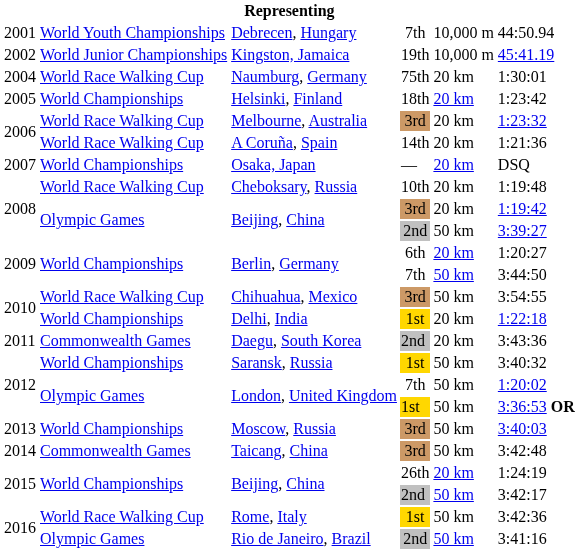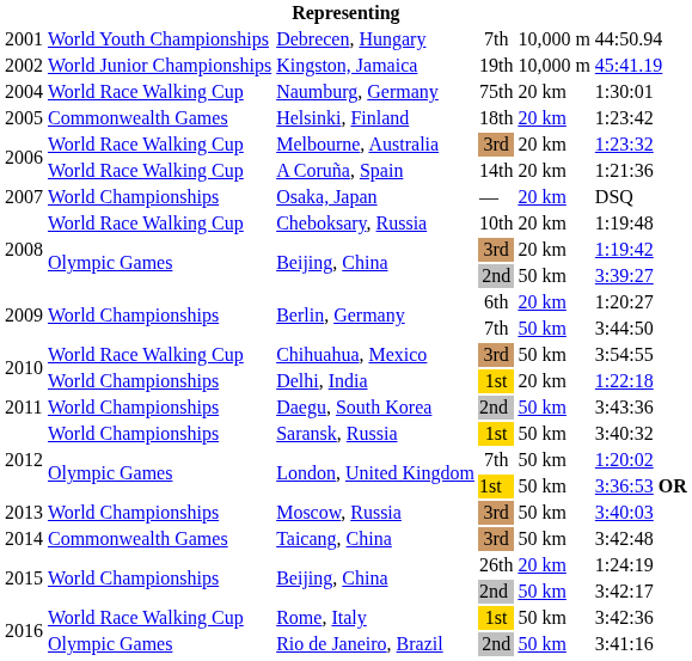Helsinki, Finland | column 2: World Championships -> Commonwealth Games
Daegu, South Korea | column 2: Commonwealth Games -> World Championships
Daegu, South Korea | column 5: 20 km -> 50 km
